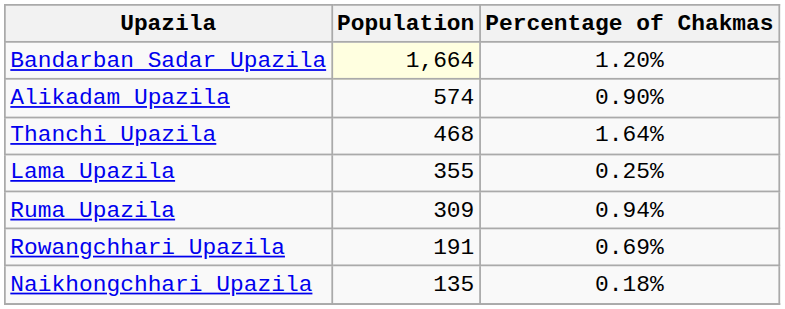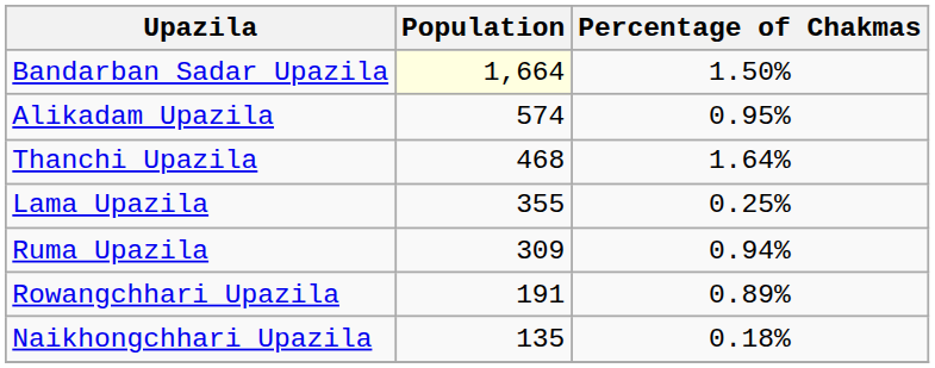Bandarban Sadar Upazila | Percentage of Chakmas: 1.20% -> 1.50%
Alikadam Upazila | Percentage of Chakmas: 0.90% -> 0.95%
Rowangchhari Upazila | Percentage of Chakmas: 0.69% -> 0.89%
